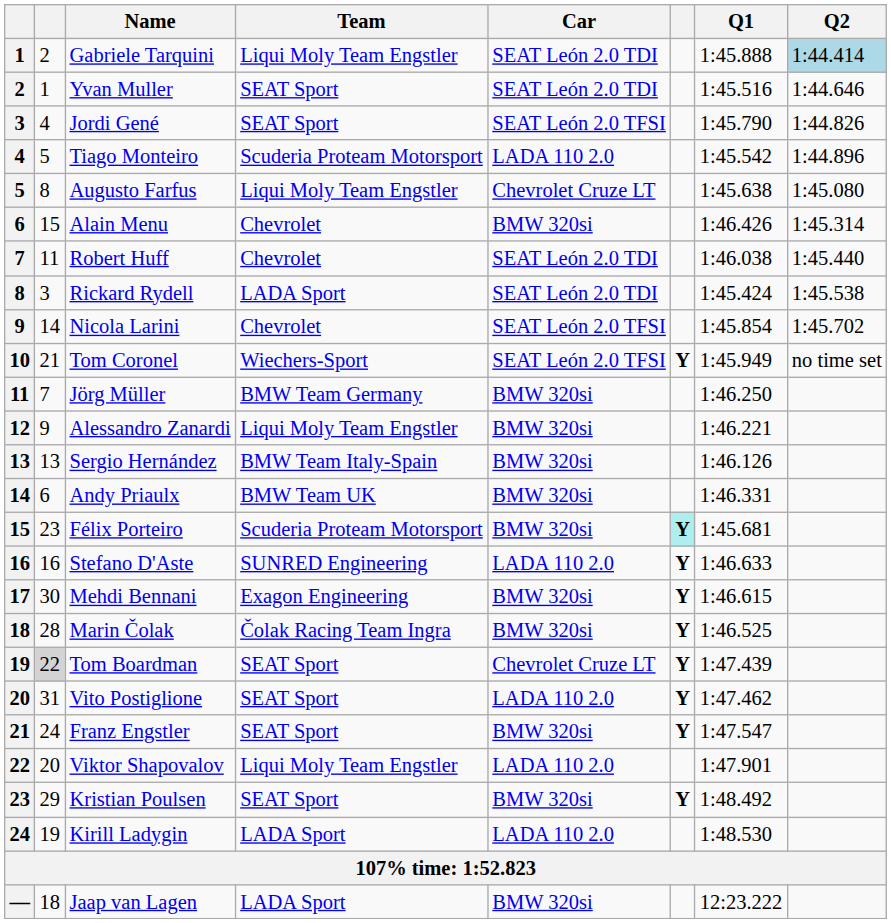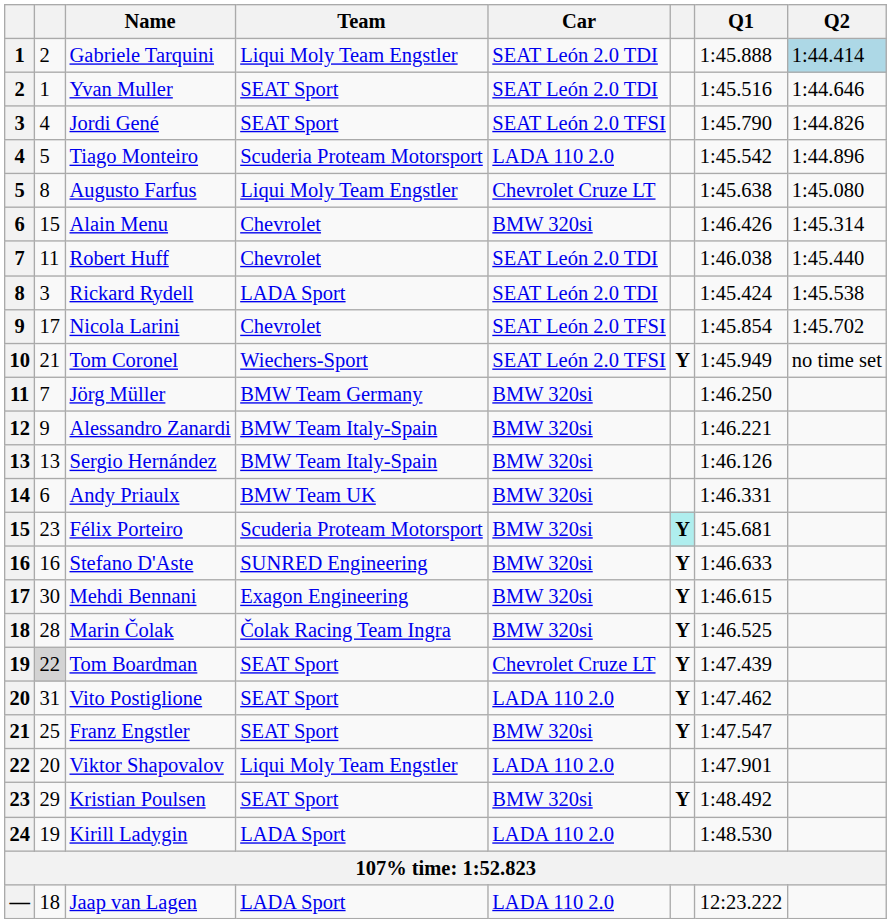Nicola Larini | column 2: 14 -> 17
Alessandro Zanardi | Team: Liqui Moly Team Engstler -> BMW Team Italy-Spain
Stefano D'Aste | Car: LADA 110 2.0 -> BMW 320si
Franz Engstler | column 2: 24 -> 25
Jaap van Lagen | Car: BMW 320si -> LADA 110 2.0
